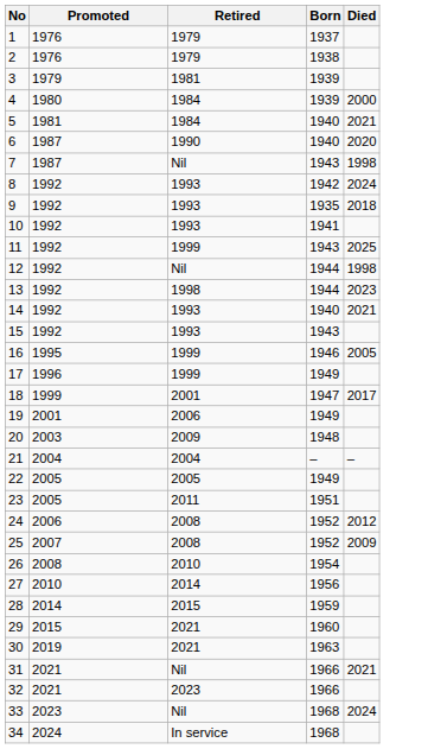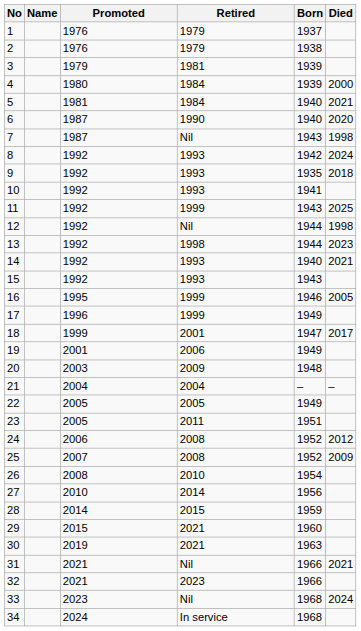+ column: Name
